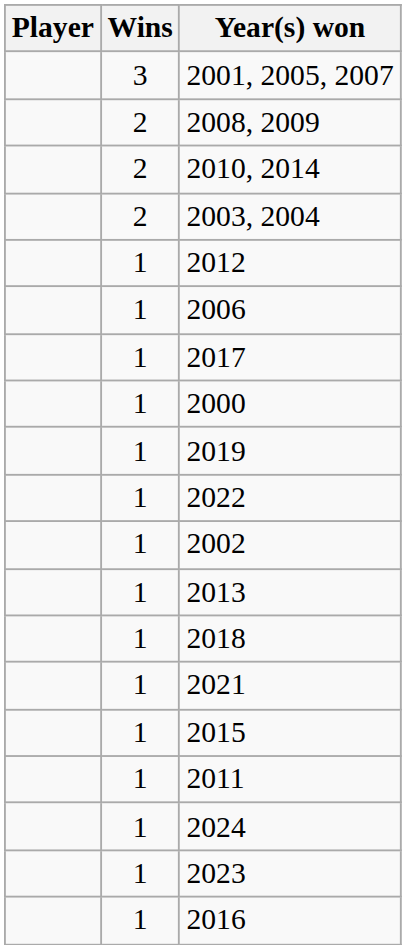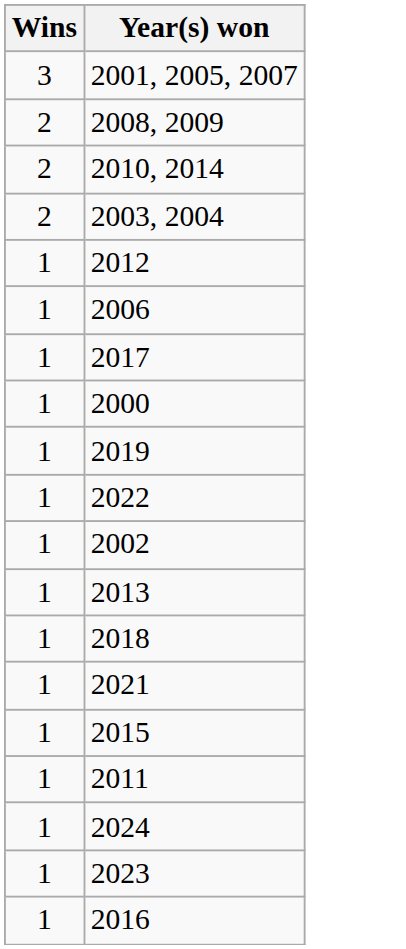- column: Player
